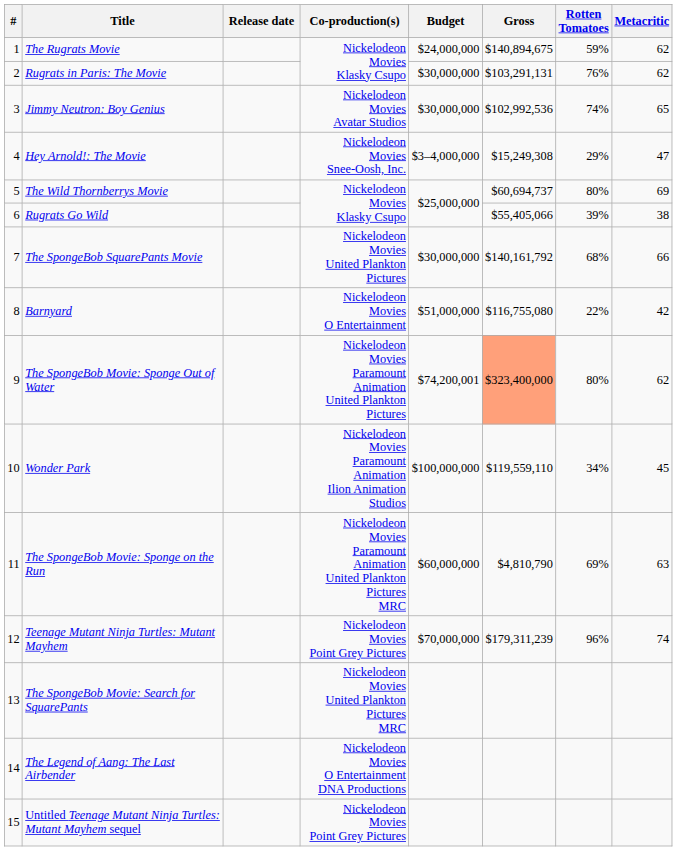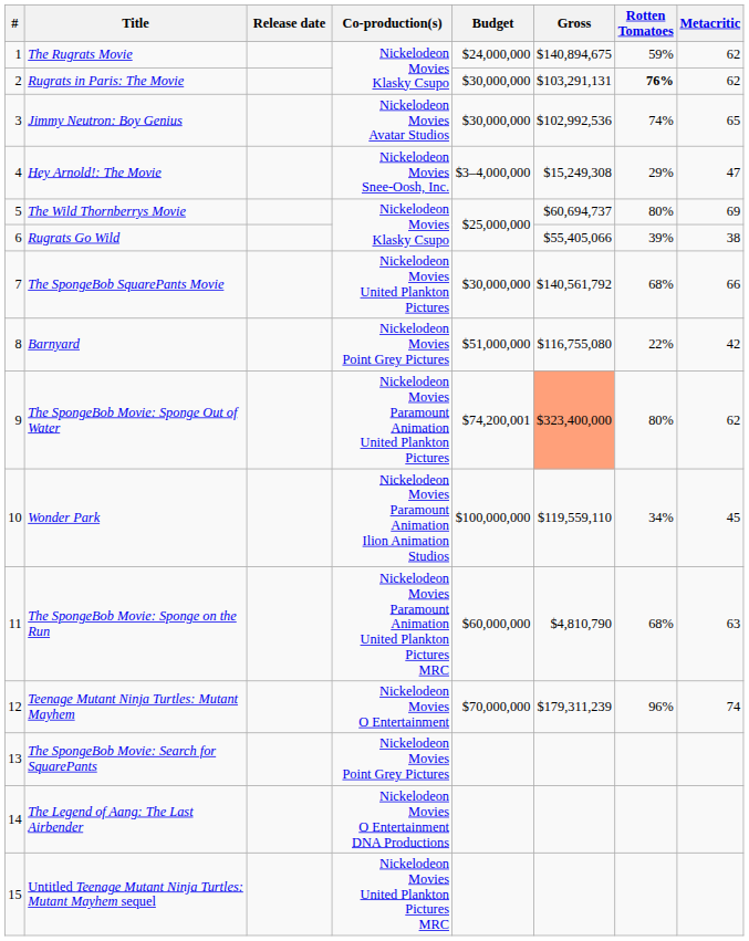Rugrats in Paris: The Movie | Rotten Tomatoes: normal -> bold
The SpongeBob SquarePants Movie | Gross: $140,161,792 -> $140,561,792
Barnyard | Co-production(s): Nickelodeon Movies O Entertainment -> Nickelodeon Movies Point Grey Pictures
The SpongeBob Movie: Sponge on the Run | Rotten Tomatoes: 69% -> 68%
Teenage Mutant Ninja Turtles: Mutant Mayhem | Co-production(s): Nickelodeon Movies Point Grey Pictures -> Nickelodeon Movies O Entertainment
The SpongeBob Movie: Search for SquarePants | Co-production(s): Nickelodeon Movies United Plankton Pictures MRC -> Nickelodeon Movies Point Grey Pictures
Untitled Teenage Mutant Ninja Turtles: Mutant Mayhem sequel | Co-production(s): Nickelodeon Movies Point Grey Pictures -> Nickelodeon Movies United Plankton Pictures MRC
